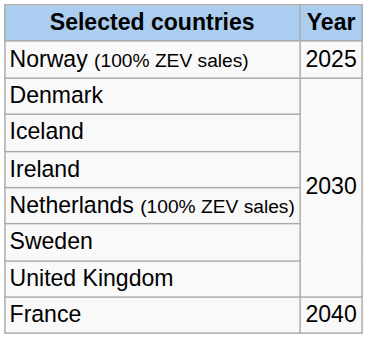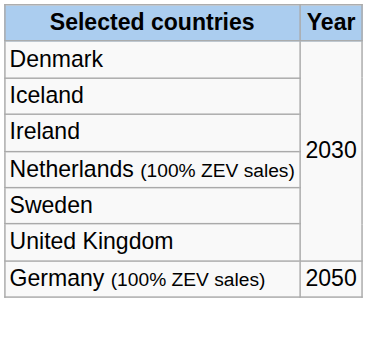- row: Norway (100% ZEV sales) | 2025
- row: France | 2040
+ row: Germany (100% ZEV sales) | 2050
